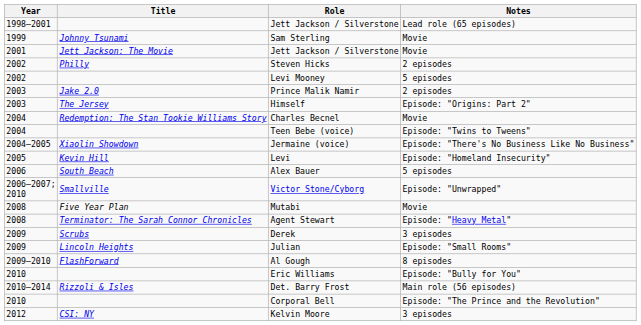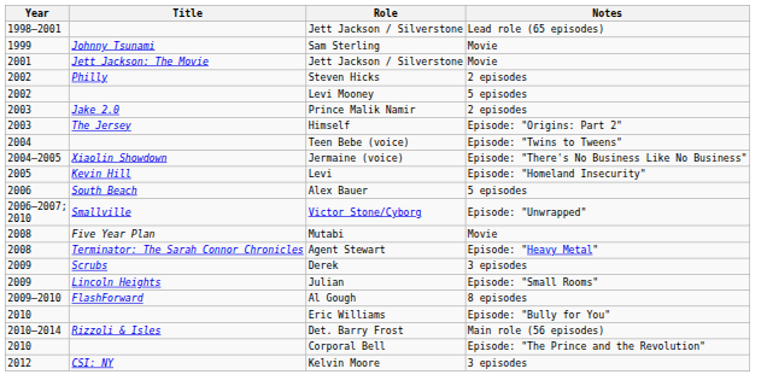- row: 2004 | Redemption: The Stan Tookie Williams Story | Charles Becnel | Movie
